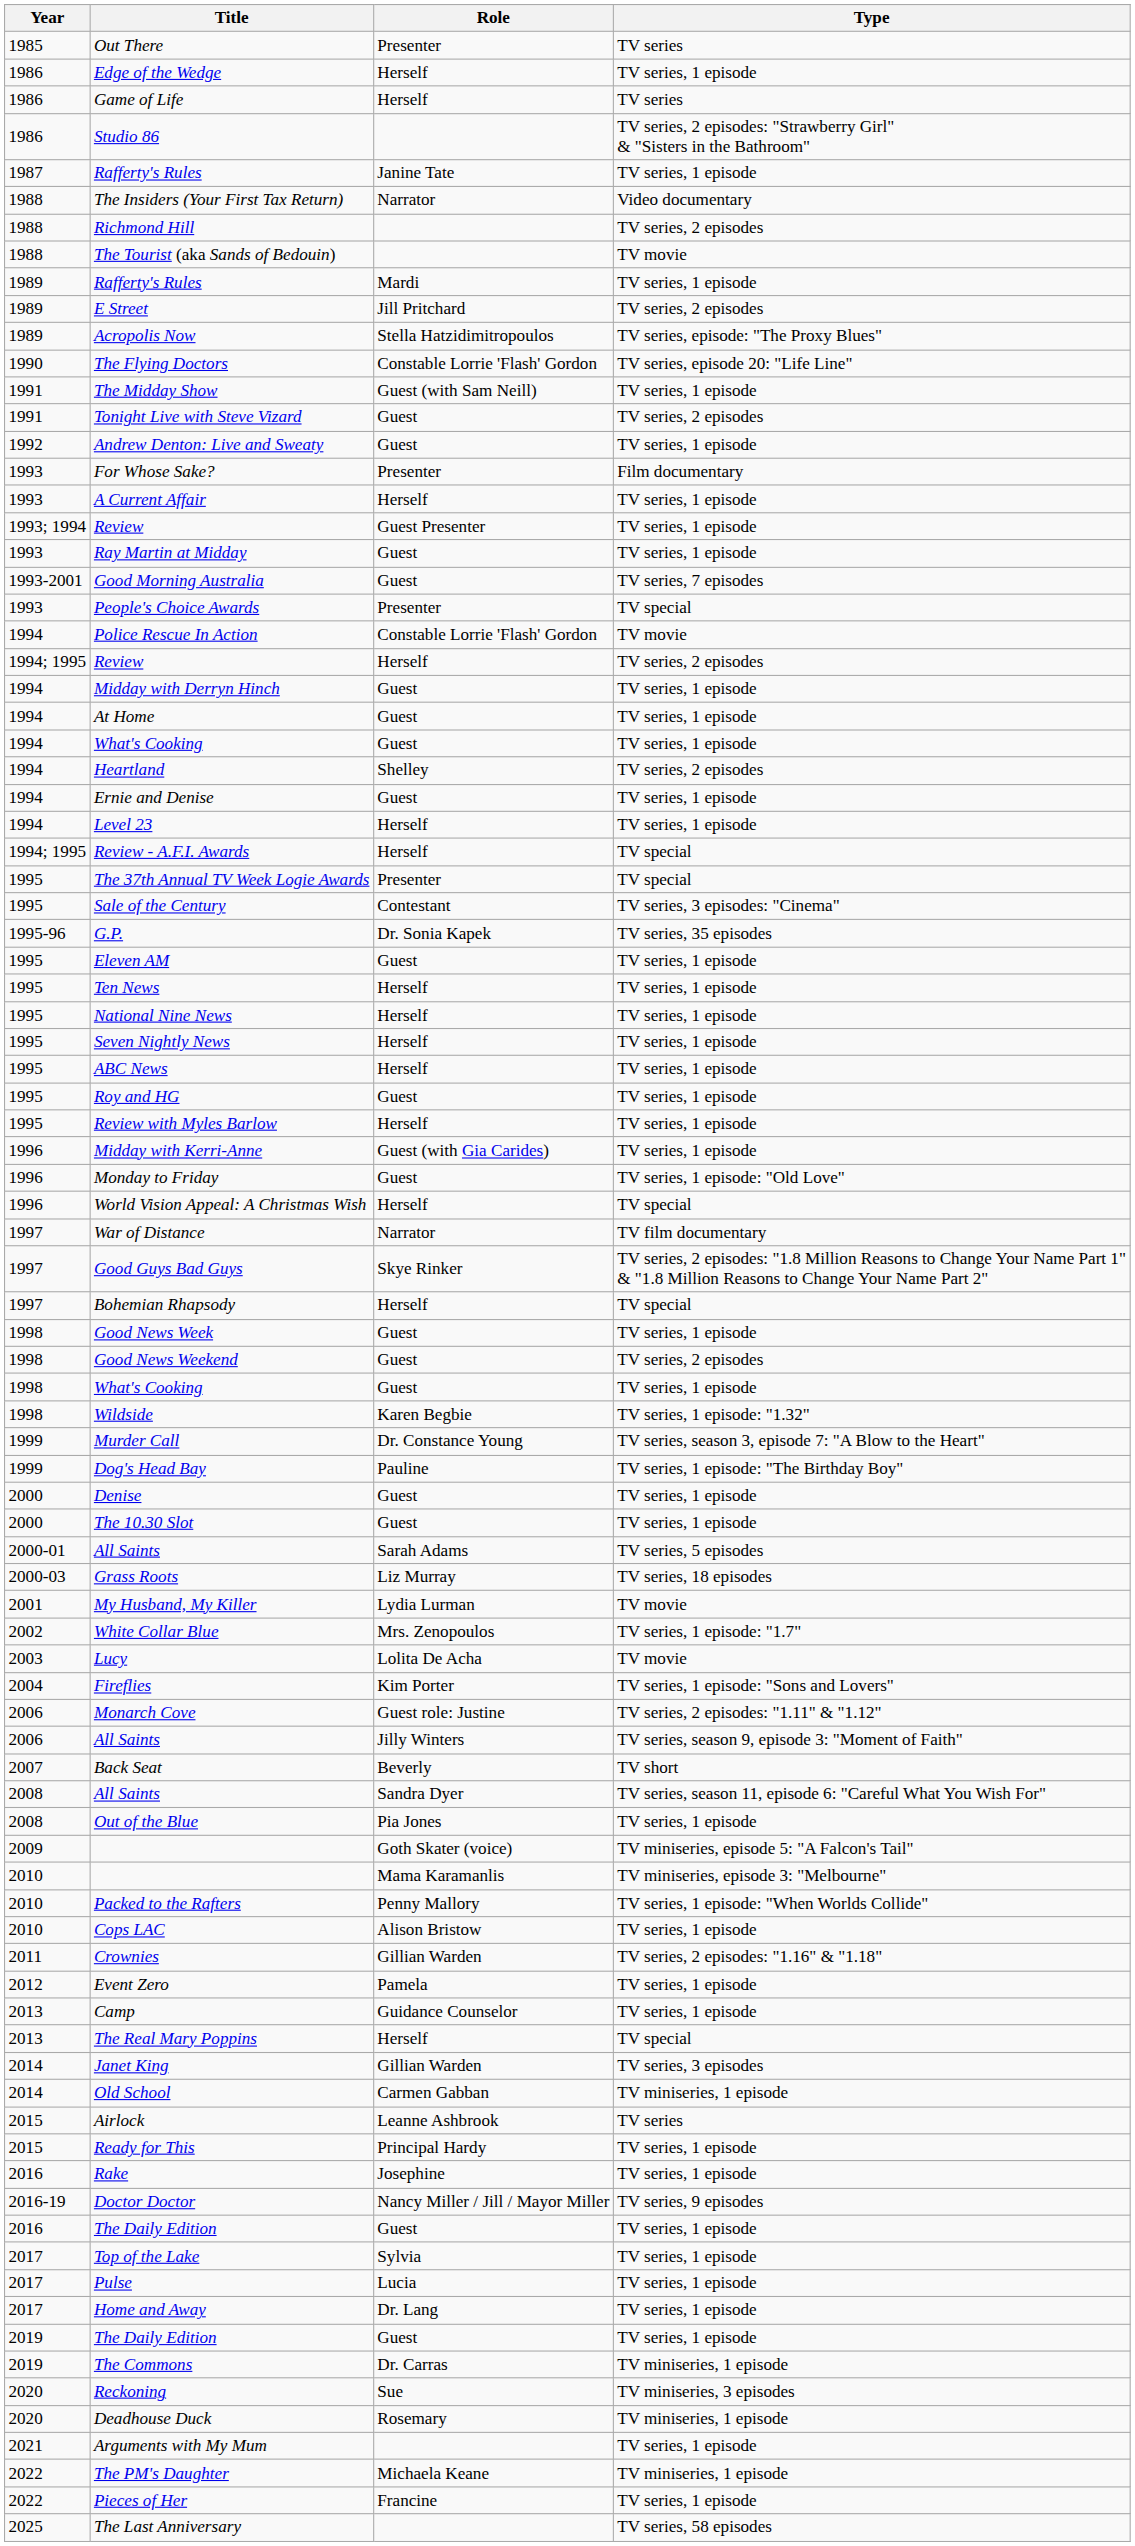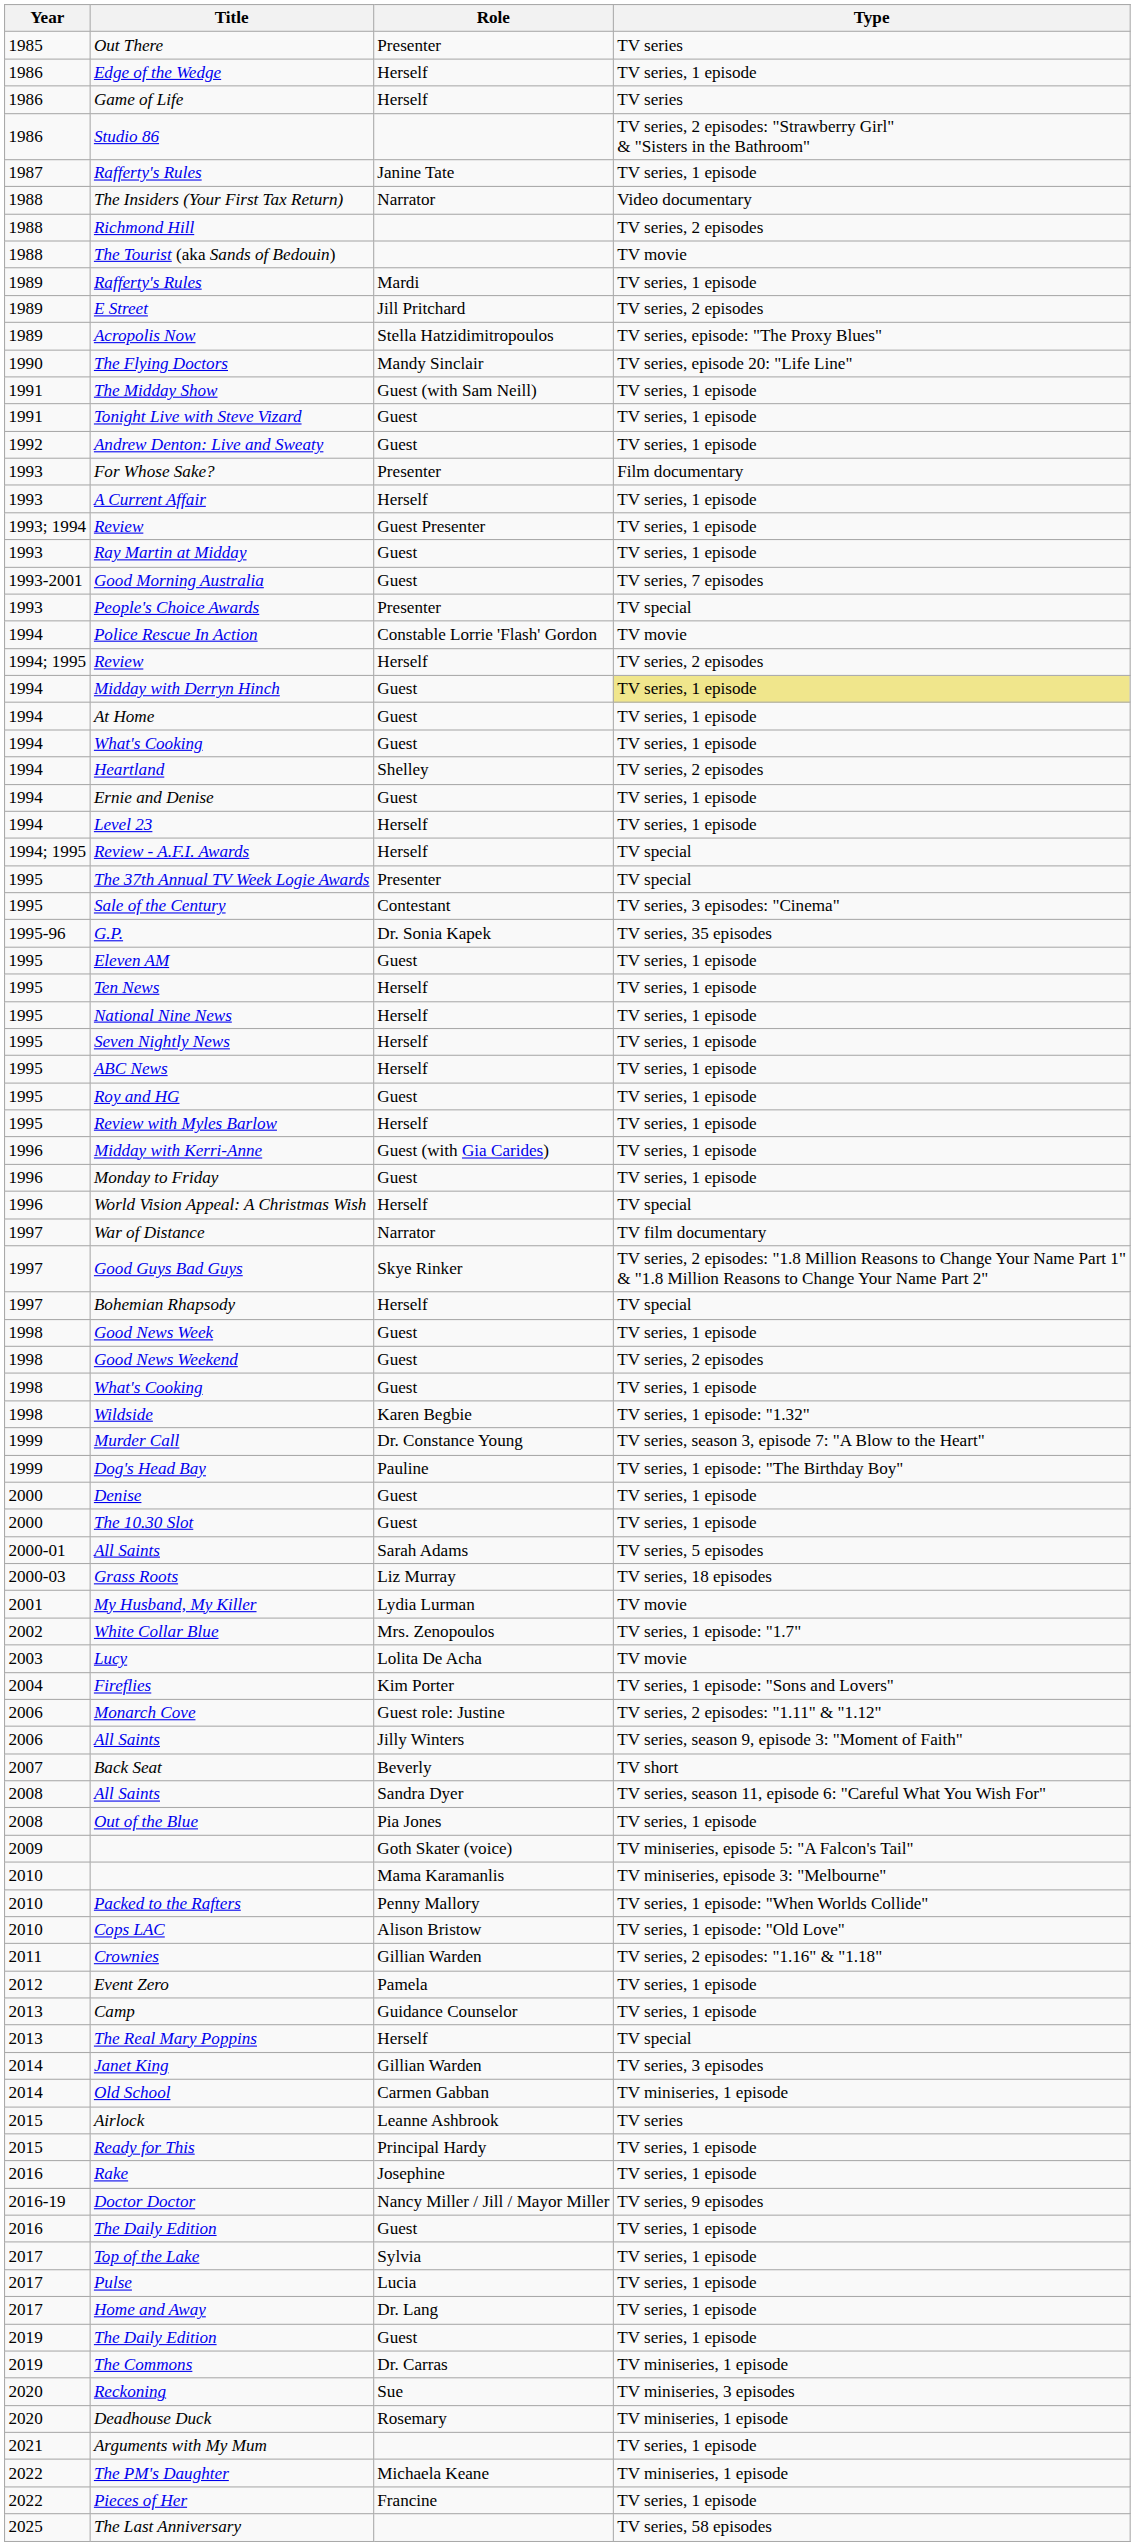The Flying Doctors | Role: Constable Lorrie 'Flash' Gordon -> Mandy Sinclair
Tonight Live with Steve Vizard | Type: TV series, 2 episodes -> TV series, 1 episode
Midday with Derryn Hinch | Type: no background -> khaki background
Monday to Friday | Type: TV series, 1 episode: "Old Love" -> TV series, 1 episode
Cops LAC | Type: TV series, 1 episode -> TV series, 1 episode: "Old Love"
